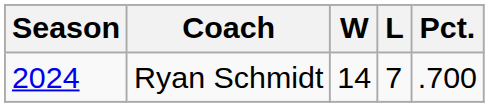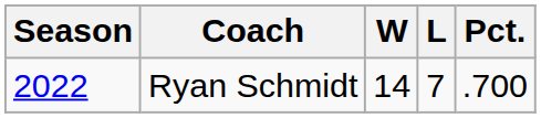Ryan Schmidt | Season: 2024 -> 2022
